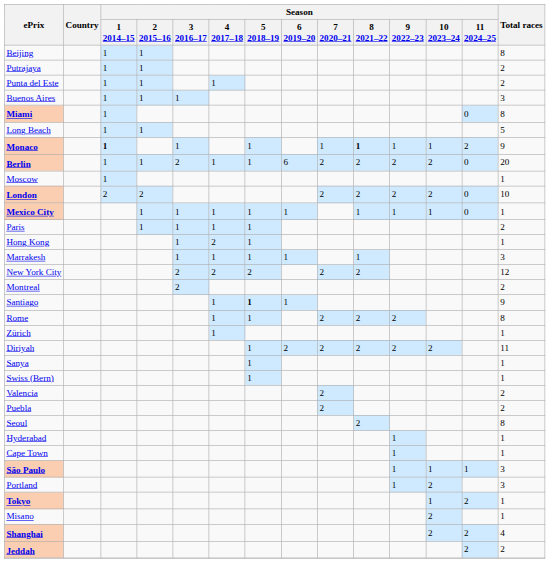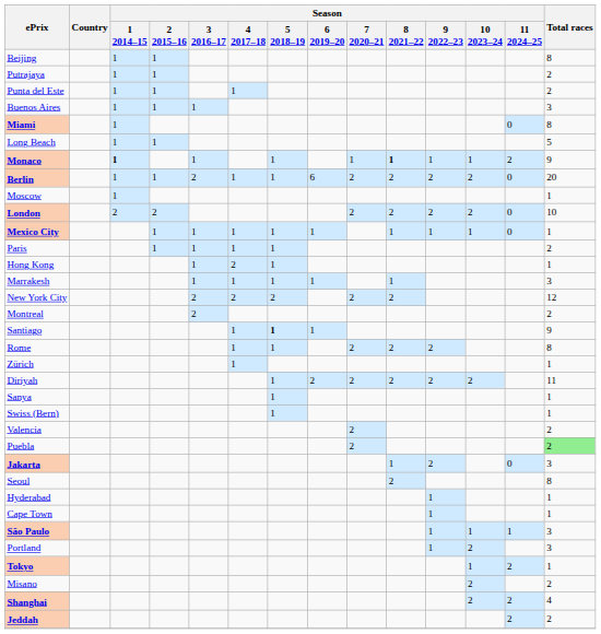Puebla | Total races: no background -> lightgreen background
+ row: Jakarta | 1 | 2 | 0 | 3
Misano | Total races: 1 -> 2
